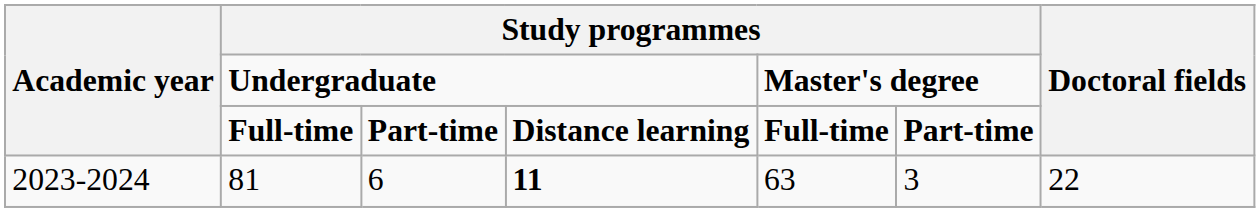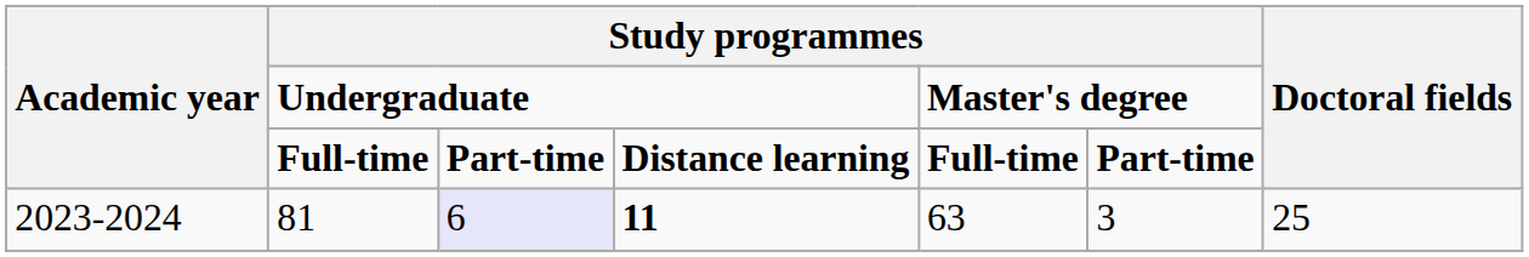81 | column 3: no background -> lavender background
81 | Doctoral fields: 22 -> 25
